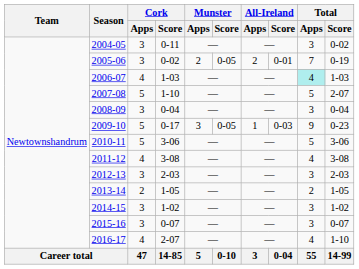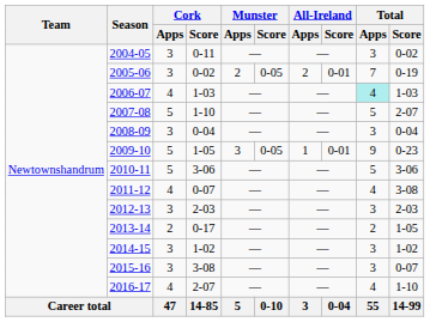2009-10 | Cork / Score: 0-17 -> 1-05
2009-10 | All-Ireland / Score: 0-03 -> 0-01
2011-12 | Cork / Score: 3-08 -> 0-07
2013-14 | Cork / Score: 1-05 -> 0-17
2015-16 | Cork / Score: 0-07 -> 3-08
